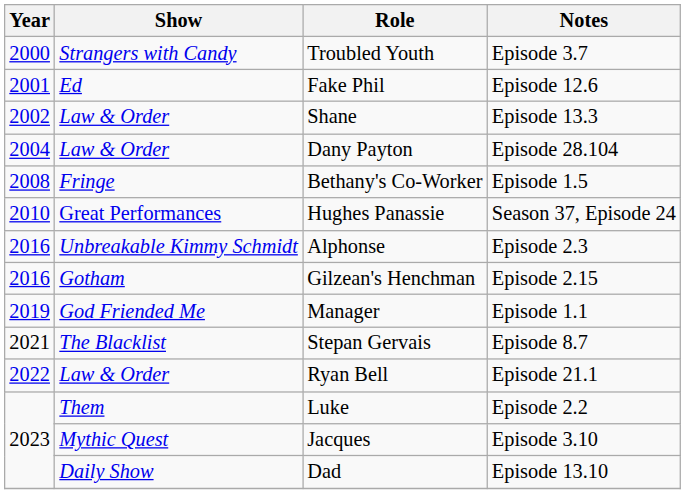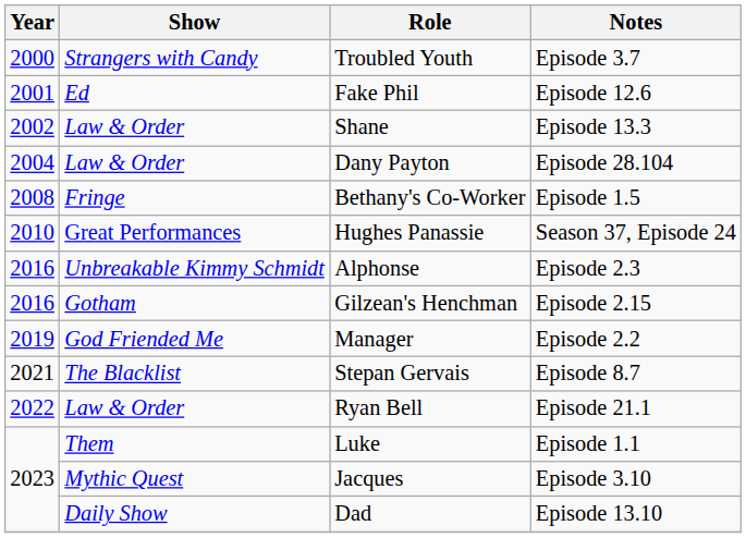Manager | Notes: Episode 1.1 -> Episode 2.2
Luke | Notes: Episode 2.2 -> Episode 1.1
